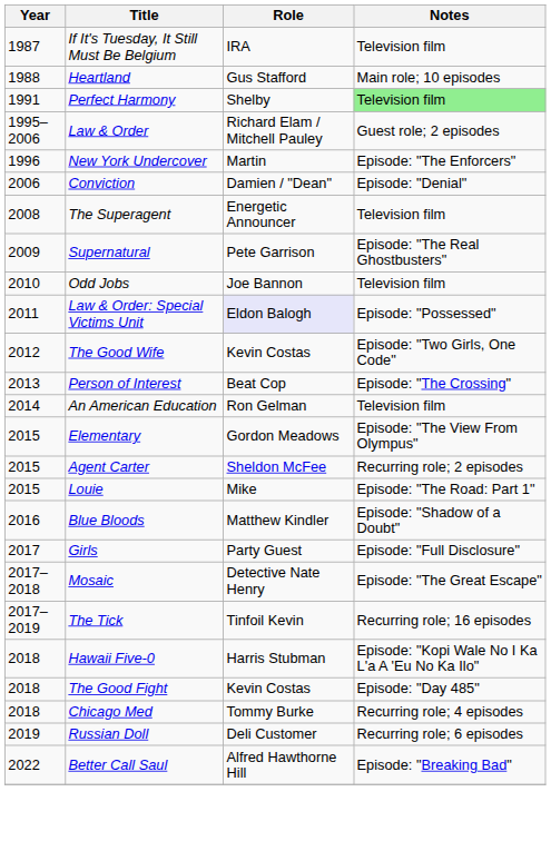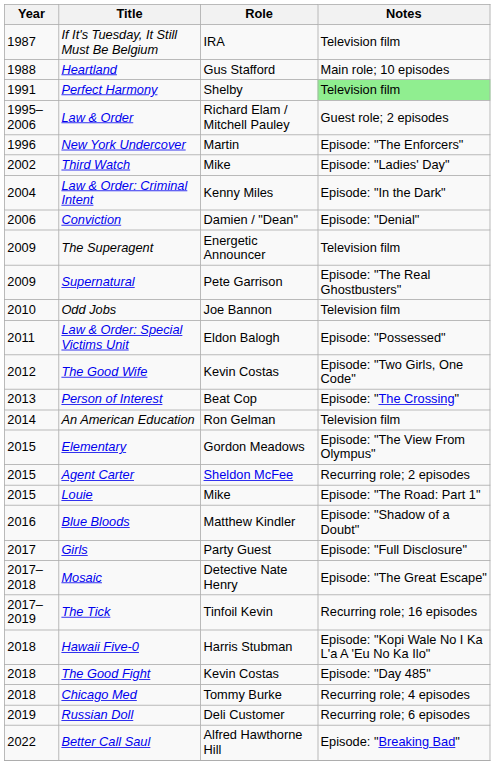+ row: 2002 | Third Watch | Mike | Episode: "Ladies' Day"
+ row: 2004 | Law & Order: Criminal Intent | Kenny Miles | Episode: "In the Dark"
The Superagent | Year: 2008 -> 2009
Law & Order: Special Victims Unit | Role: lavender background -> no background
